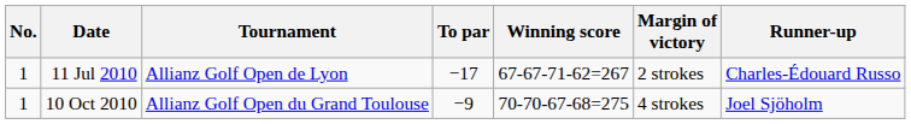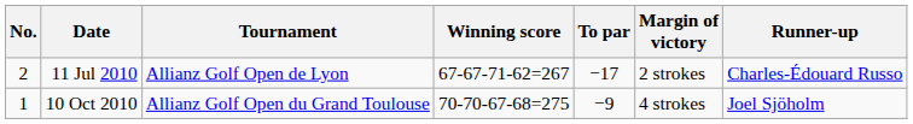columns swapped: Winning score <-> To par
11 Jul 2010 | No.: 1 -> 2
